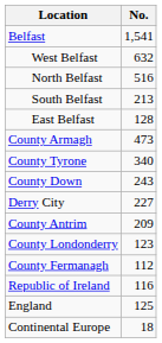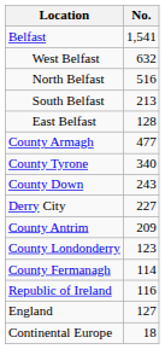County Armagh | No.: 473 -> 477
County Fermanagh | No.: 112 -> 114
England | No.: 125 -> 127
